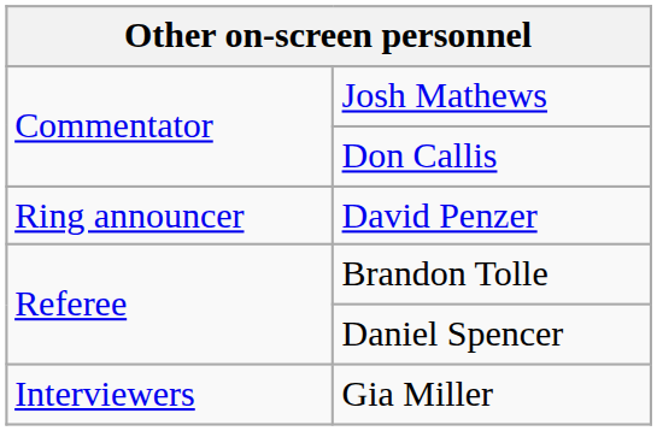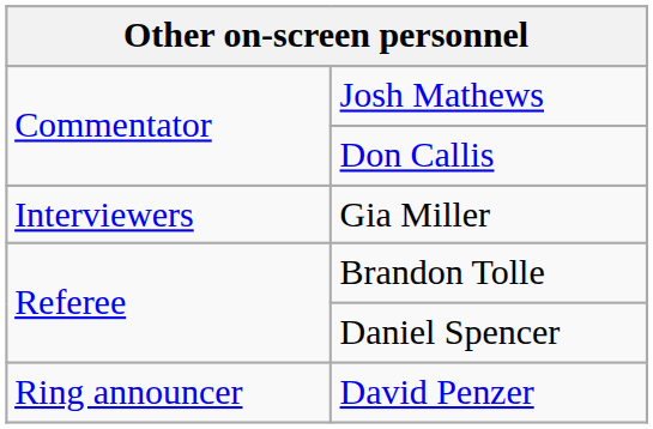rows swapped: David Penzer <-> Gia Miller
